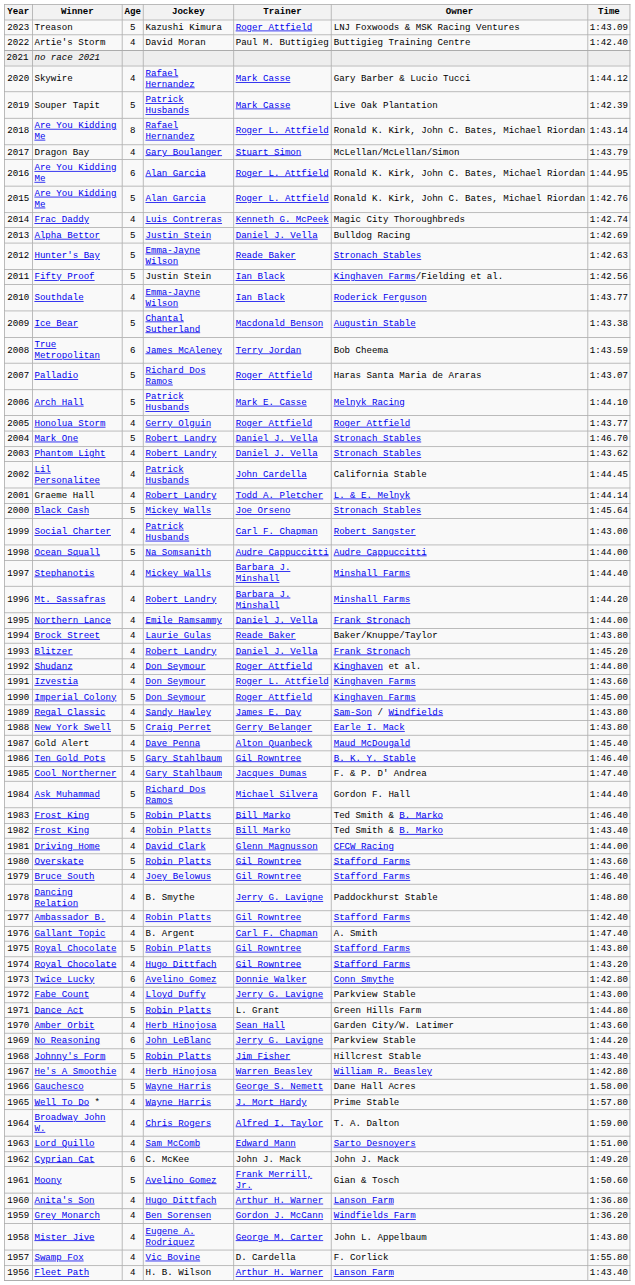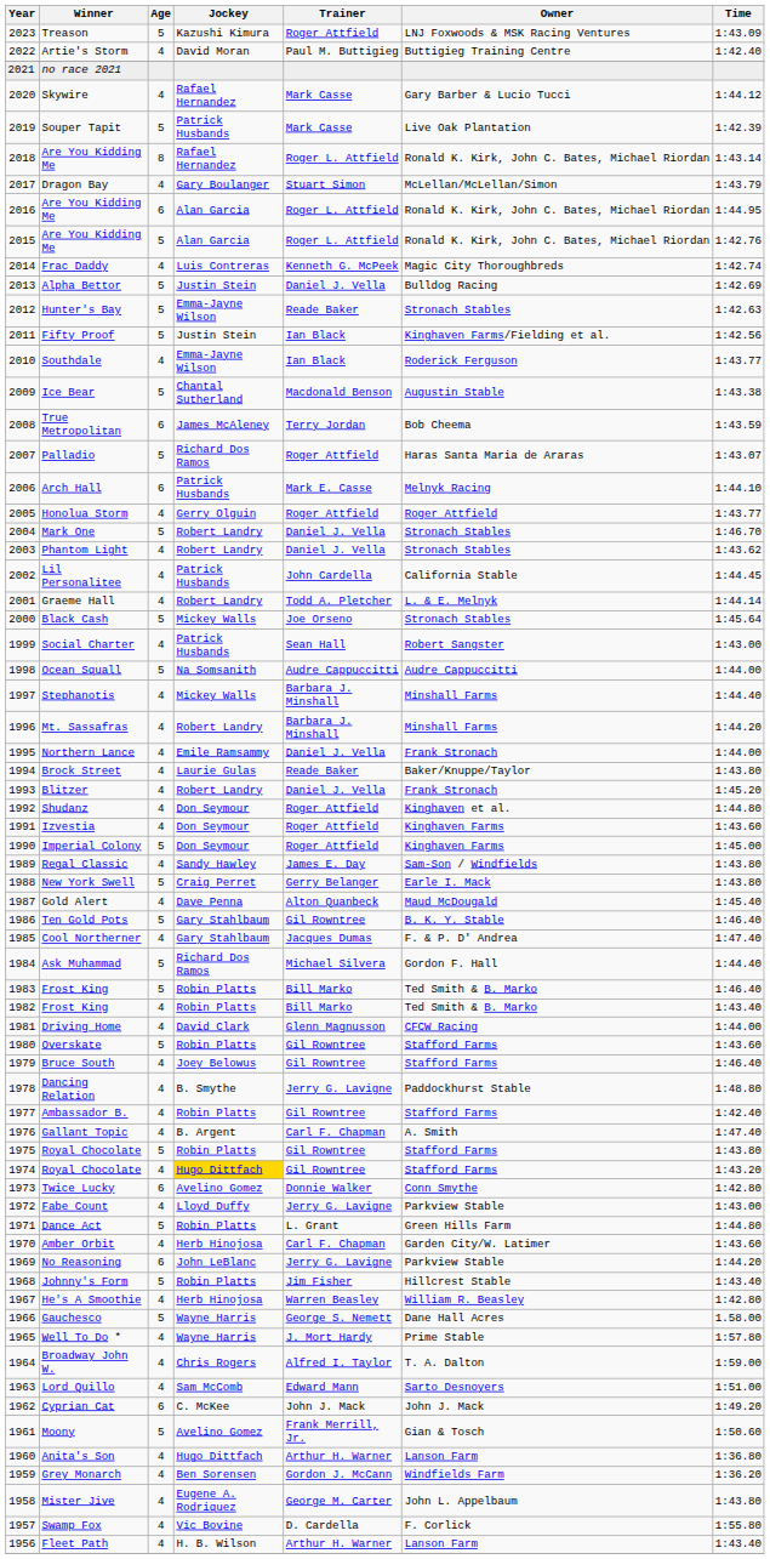Arch Hall | Age: 5 -> 6
Social Charter | Trainer: Carl F. Chapman -> Sean Hall
Izvestia | Trainer: Roger L. Attfield -> Roger Attfield
1974 / Royal Chocolate | Jockey: no background -> gold background
Amber Orbit | Trainer: Sean Hall -> Carl F. Chapman
